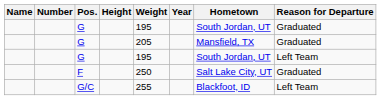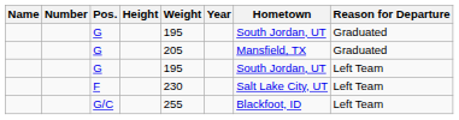F | Weight: 250 -> 230
F | Reason for Departure: Graduated -> Left Team
